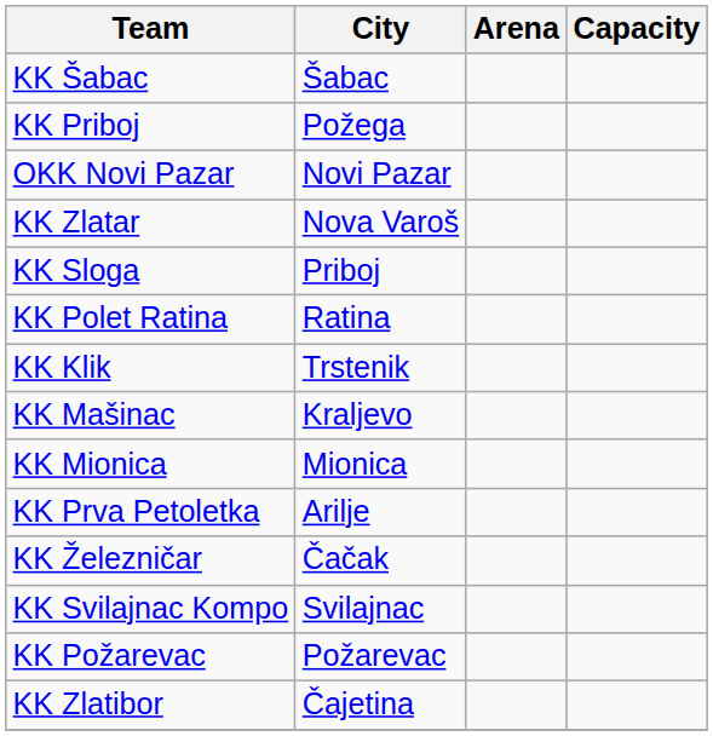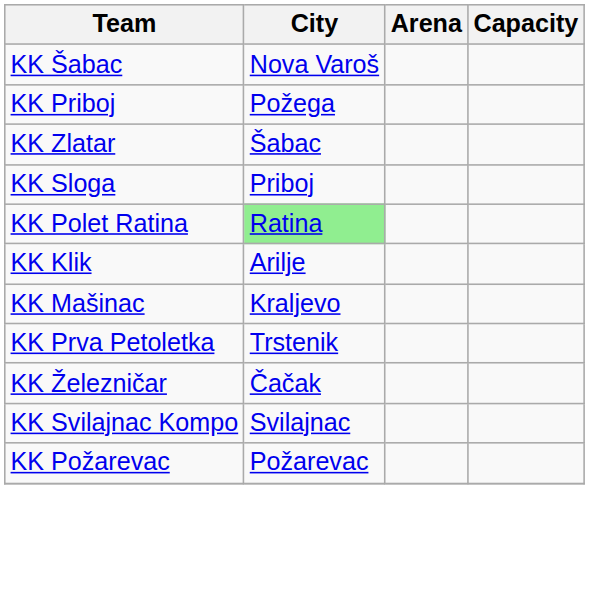KK Šabac | City: Šabac -> Nova Varoš
- row: OKK Novi Pazar | Novi Pazar
KK Zlatar | City: Nova Varoš -> Šabac
KK Polet Ratina | City: no background -> lightgreen background
KK Klik | City: Trstenik -> Arilje
- row: KK Mionica | Mionica
KK Prva Petoletka | City: Arilje -> Trstenik
- row: KK Zlatibor | Čajetina
